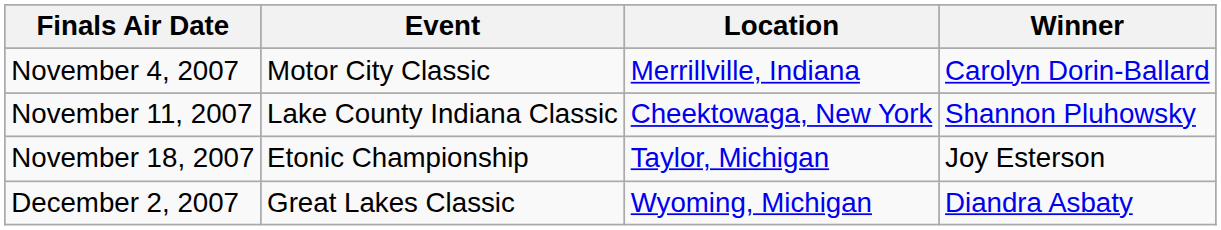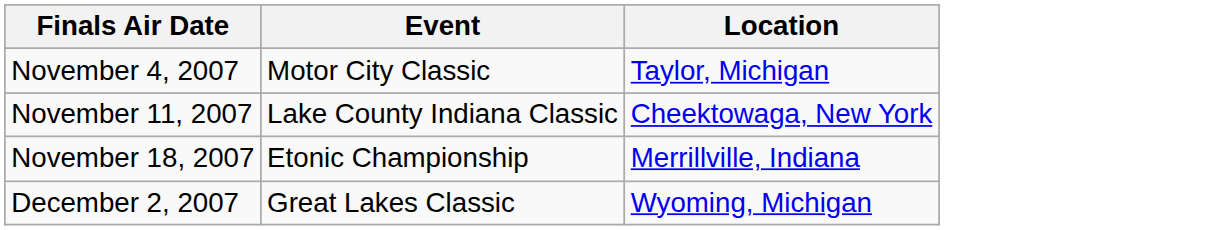- column: Winner | Carolyn Dorin-Ballard | Shannon Pluhowsky | Joy Esterson | Diandra Asbaty
November 4, 2007 | Location: Merrillville, Indiana -> Taylor, Michigan
November 18, 2007 | Location: Taylor, Michigan -> Merrillville, Indiana
